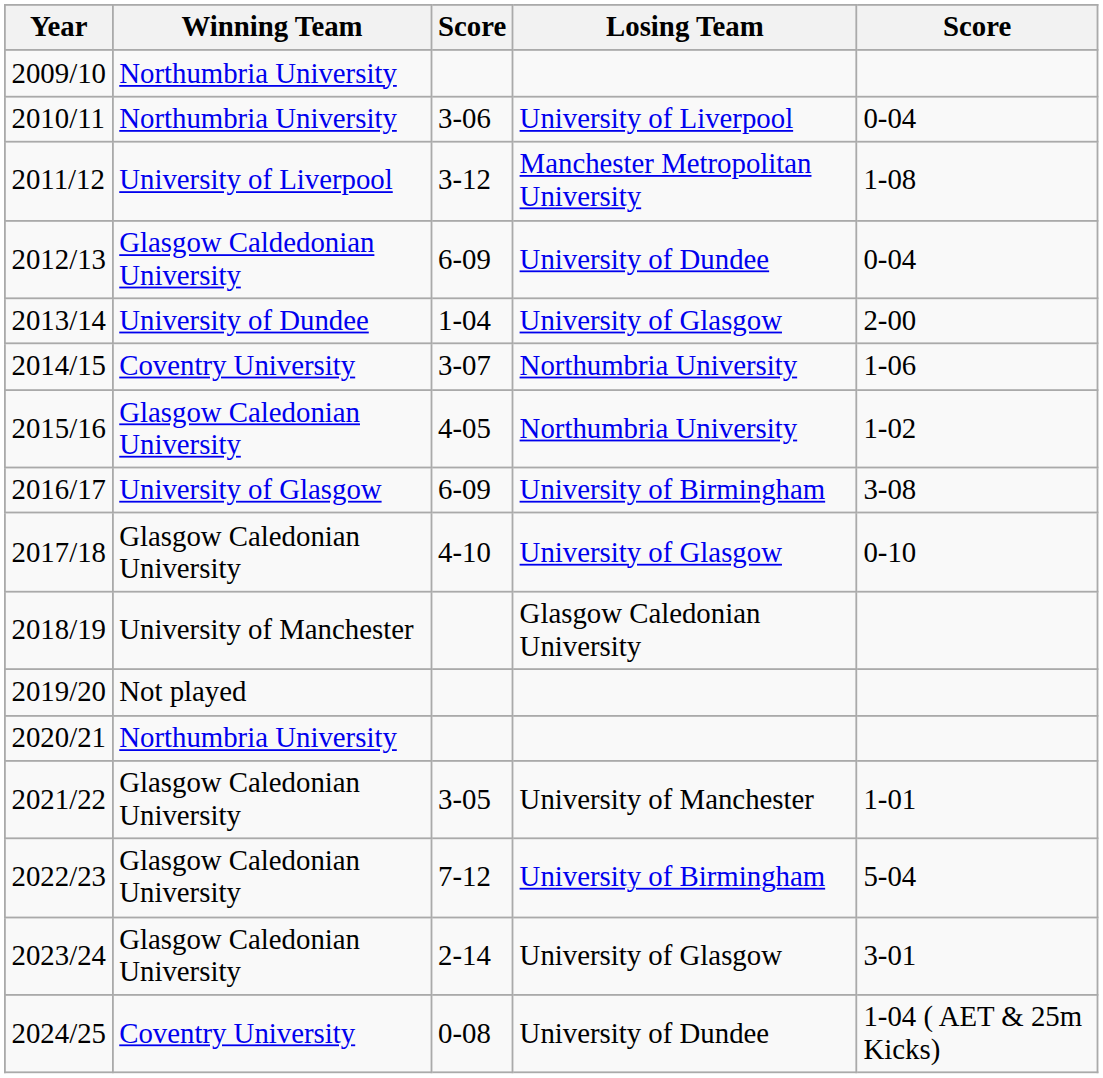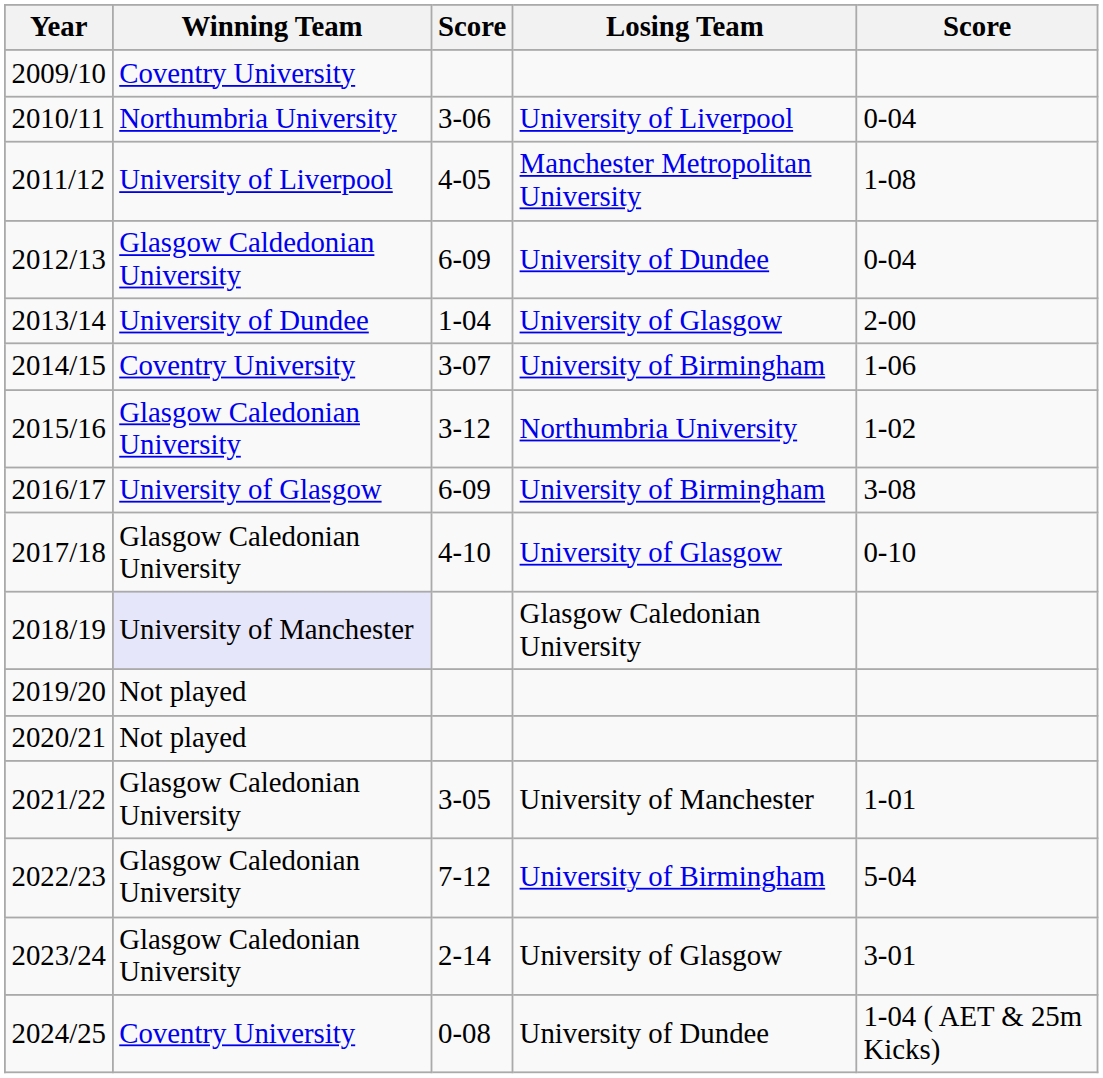2009/10 | Winning Team: Northumbria University -> Coventry University
2011/12 | column 3: 3-12 -> 4-05
2014/15 | Losing Team: Northumbria University -> University of Birmingham
2015/16 | column 3: 4-05 -> 3-12
2018/19 | Winning Team: no background -> lavender background
2020/21 | Winning Team: Northumbria University -> Not played
